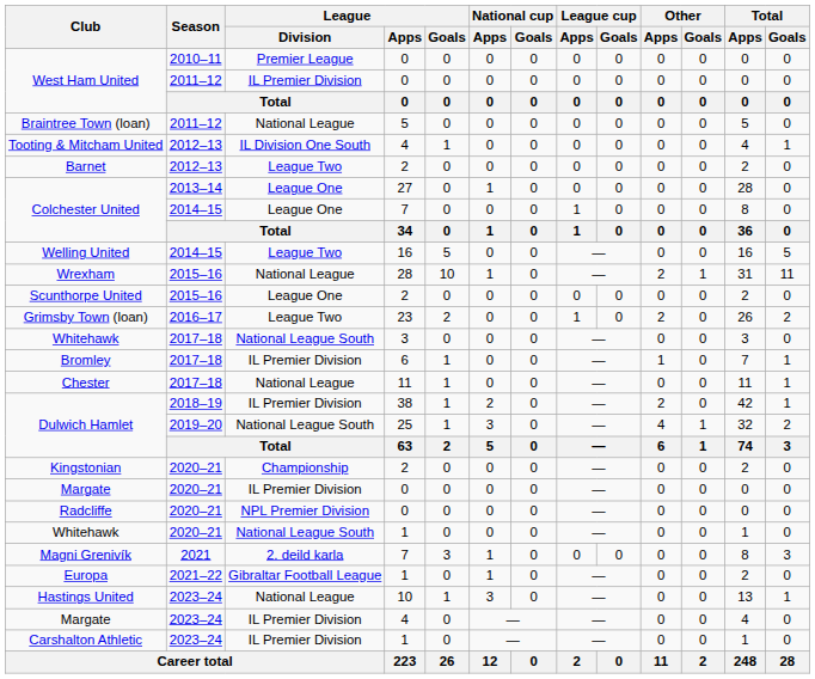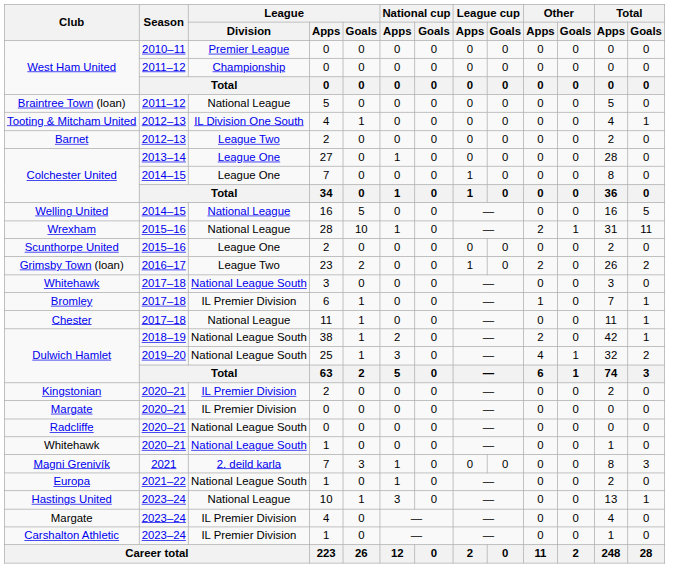West Ham United / 2011–12 | League / Division: IL Premier Division -> Championship
Welling United | League / Division: League Two -> National League
Dulwich Hamlet / 2018–19 | League / Division: IL Premier Division -> National League South
Kingstonian | League / Division: Championship -> IL Premier Division
Radcliffe | League / Division: NPL Premier Division -> National League South
Europa | League / Division: Gibraltar Football League -> National League South
